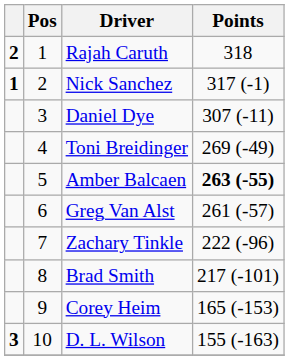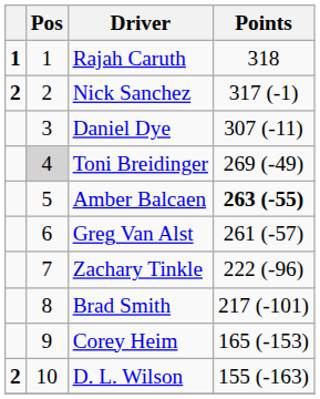Rajah Caruth | column 1: 2 -> 1
Nick Sanchez | column 1: 1 -> 2
Toni Breidinger | Pos: no background -> lightgrey background
D. L. Wilson | column 1: 3 -> 2
